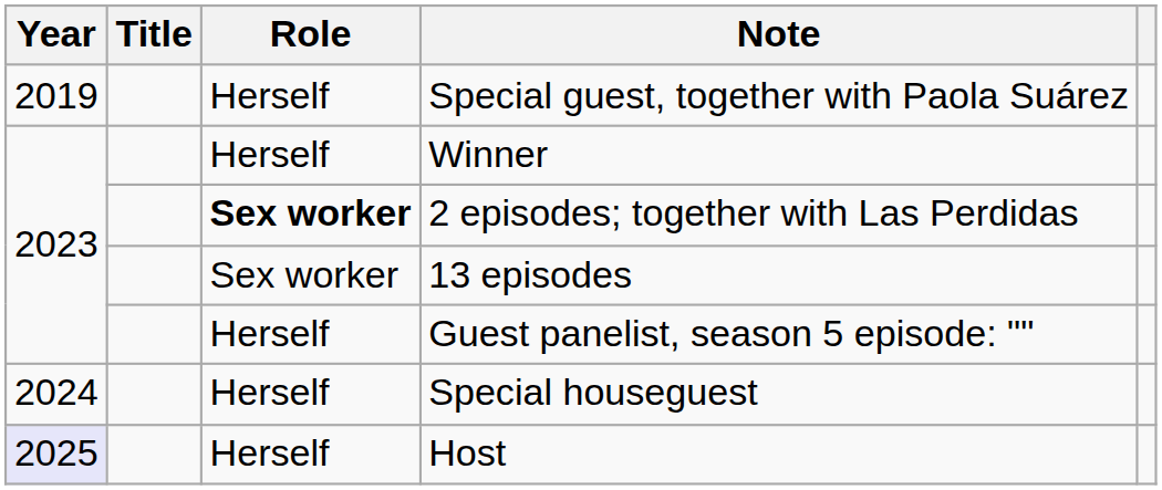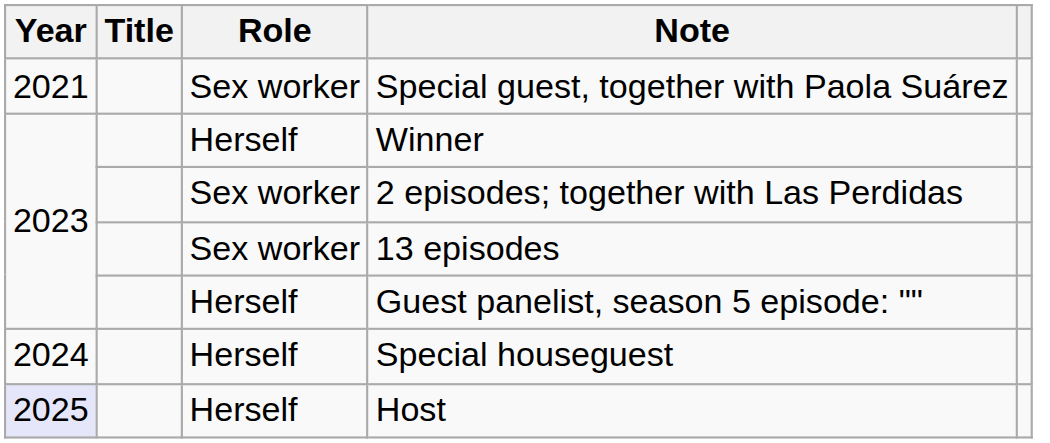Special guest, together with Paola Suárez | Year: 2019 -> 2021
Special guest, together with Paola Suárez | Role: Herself -> Sex worker
2 episodes; together with Las Perdidas | Role: bold -> normal
